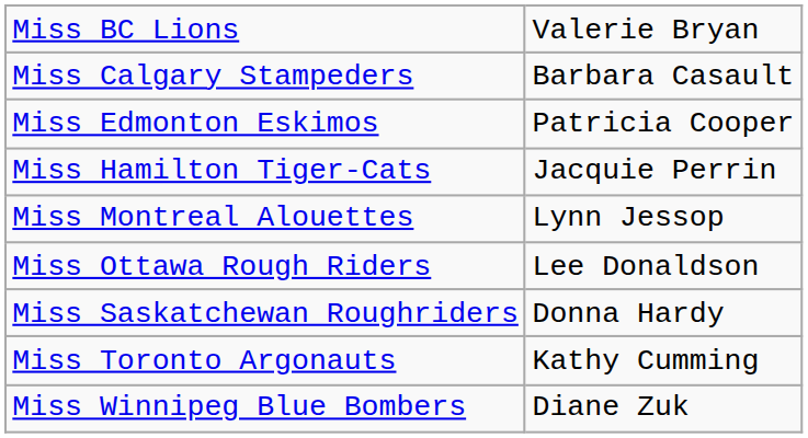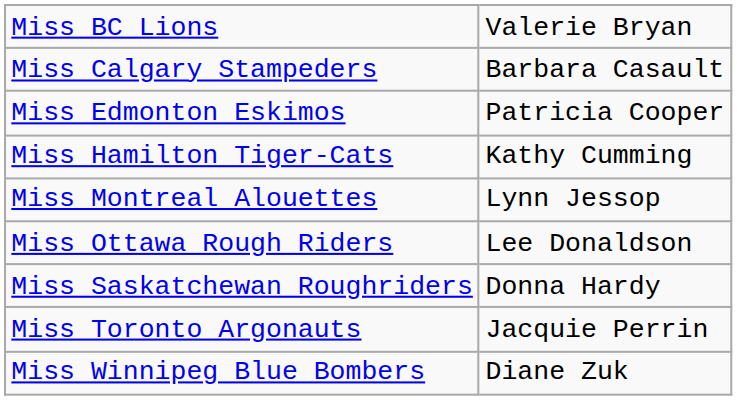Miss Hamilton Tiger-Cats | column 2: Jacquie Perrin -> Kathy Cumming
Miss Toronto Argonauts | column 2: Kathy Cumming -> Jacquie Perrin
